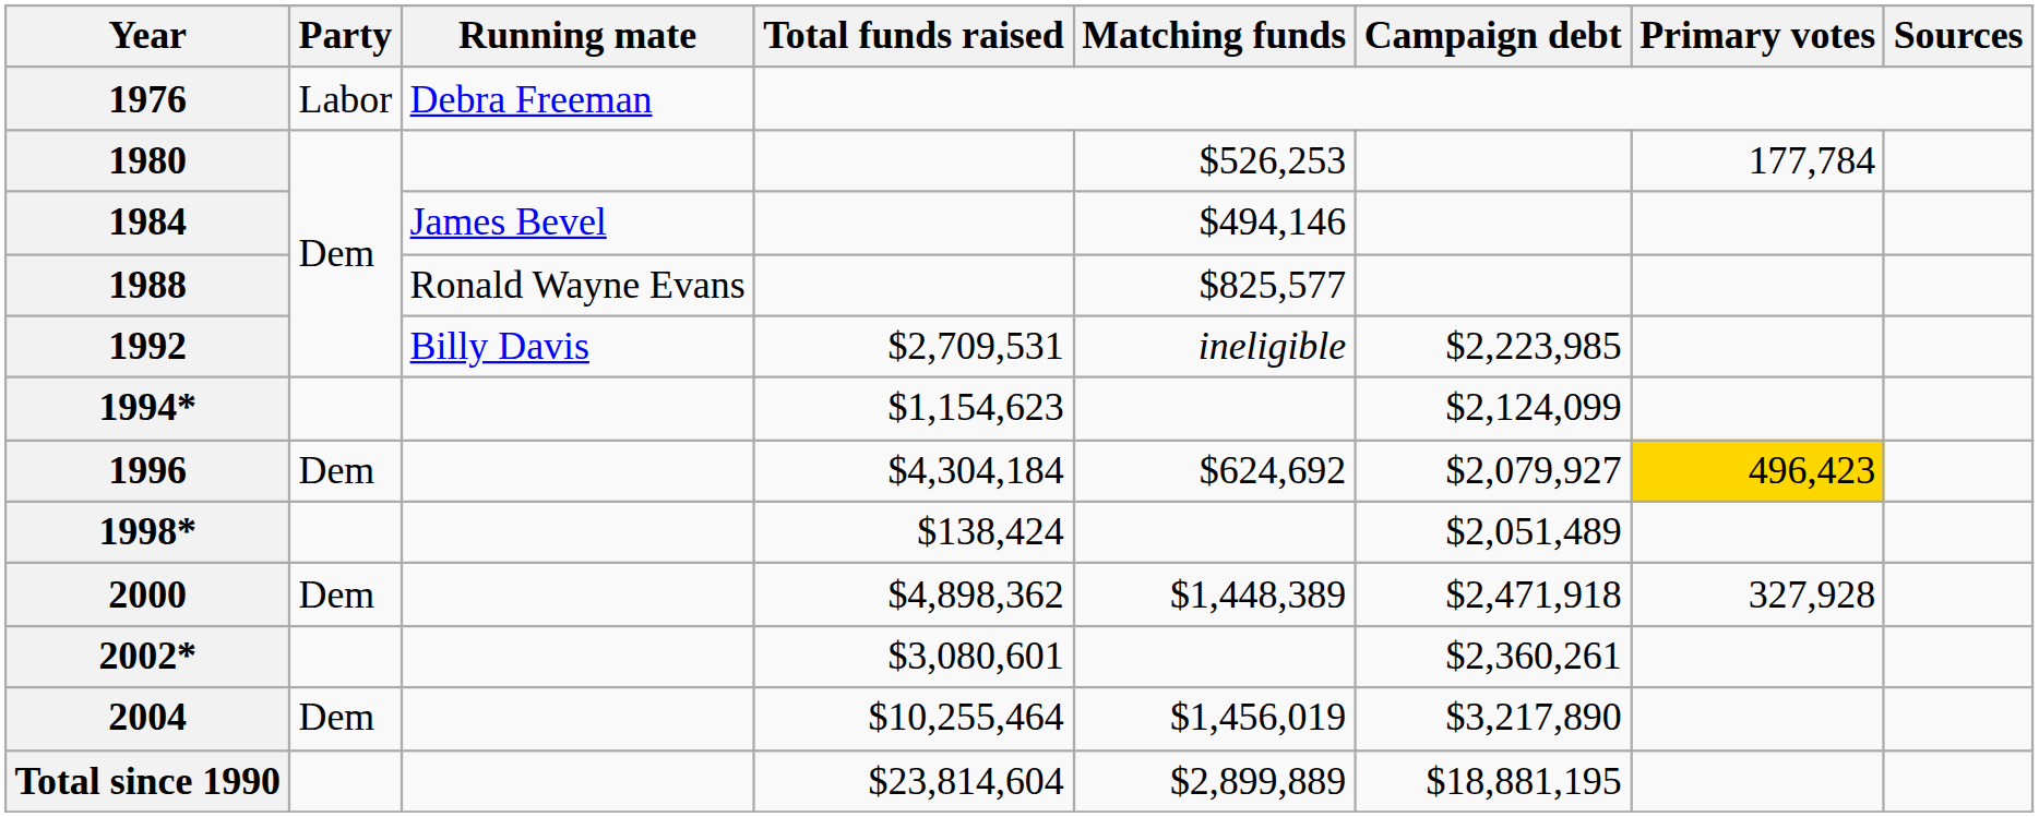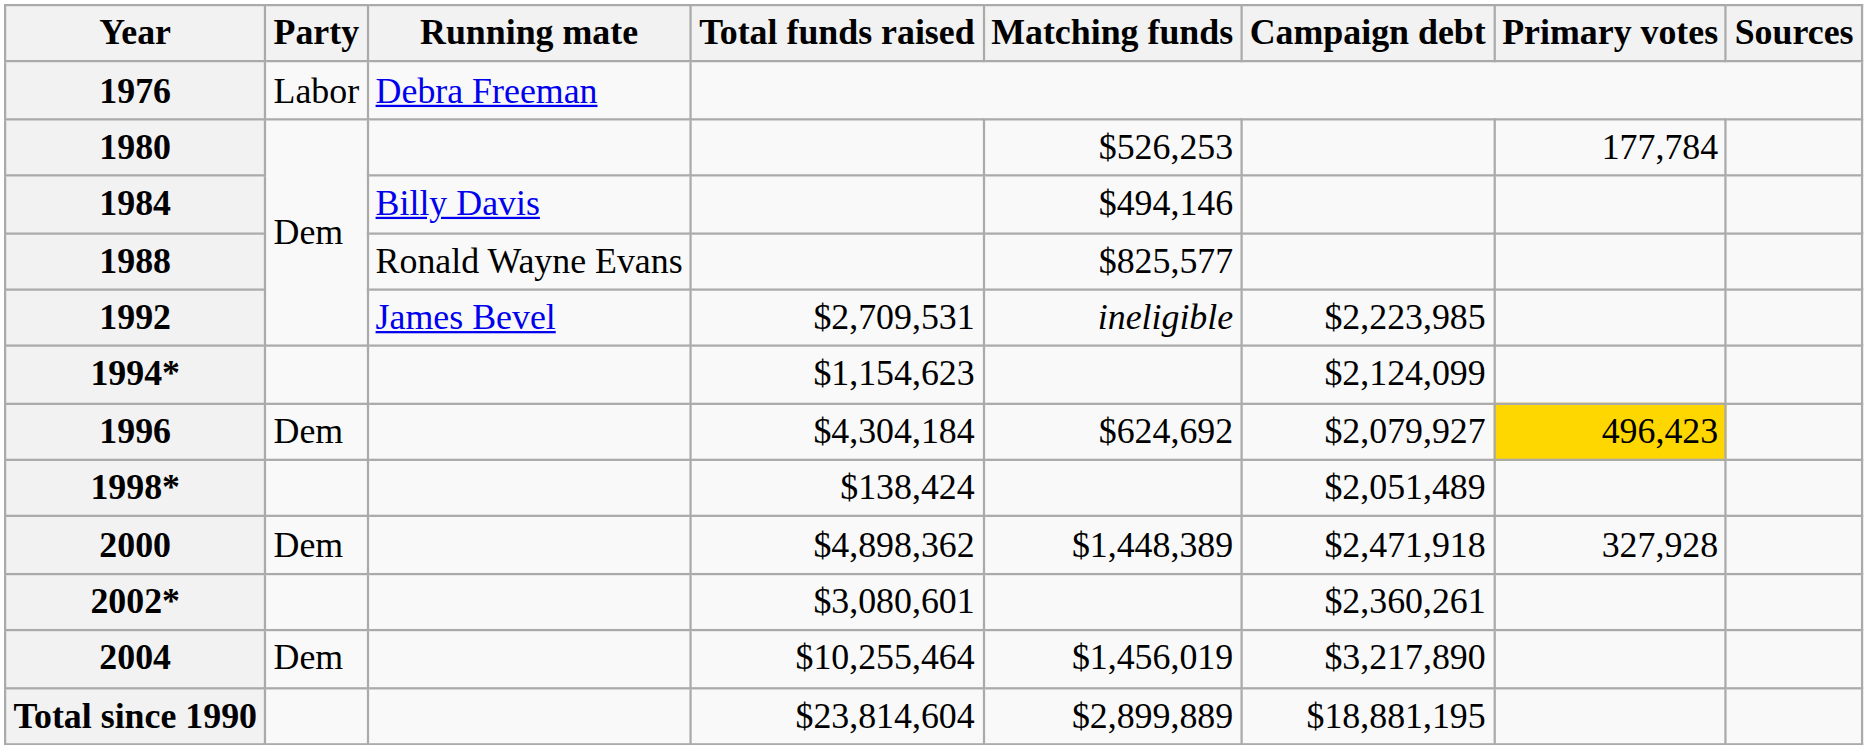1984 | Running mate: James Bevel -> Billy Davis
1992 | Running mate: Billy Davis -> James Bevel
